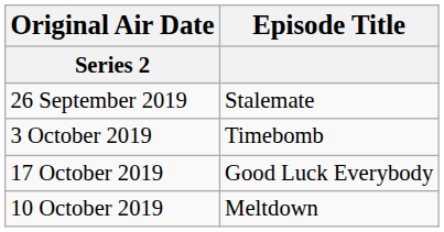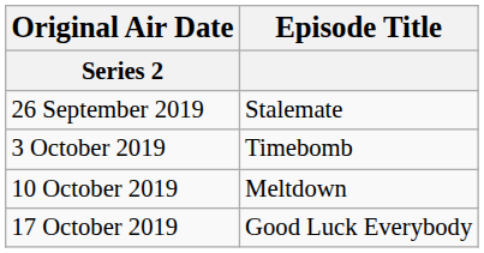rows swapped: 10 October 2019 <-> 17 October 2019
